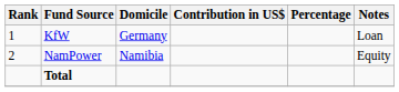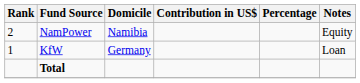rows swapped: KfW <-> NamPower
